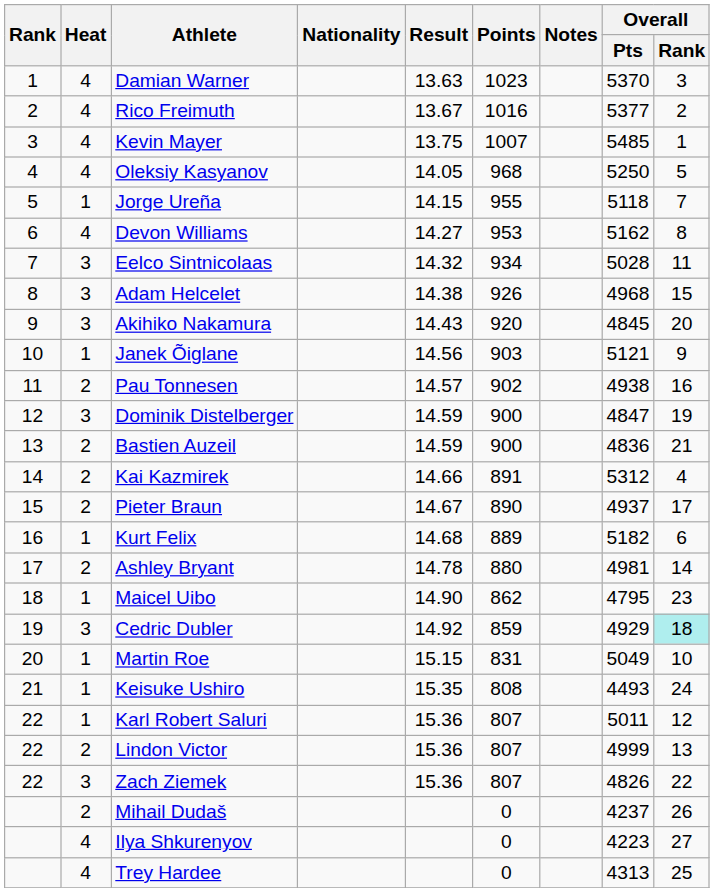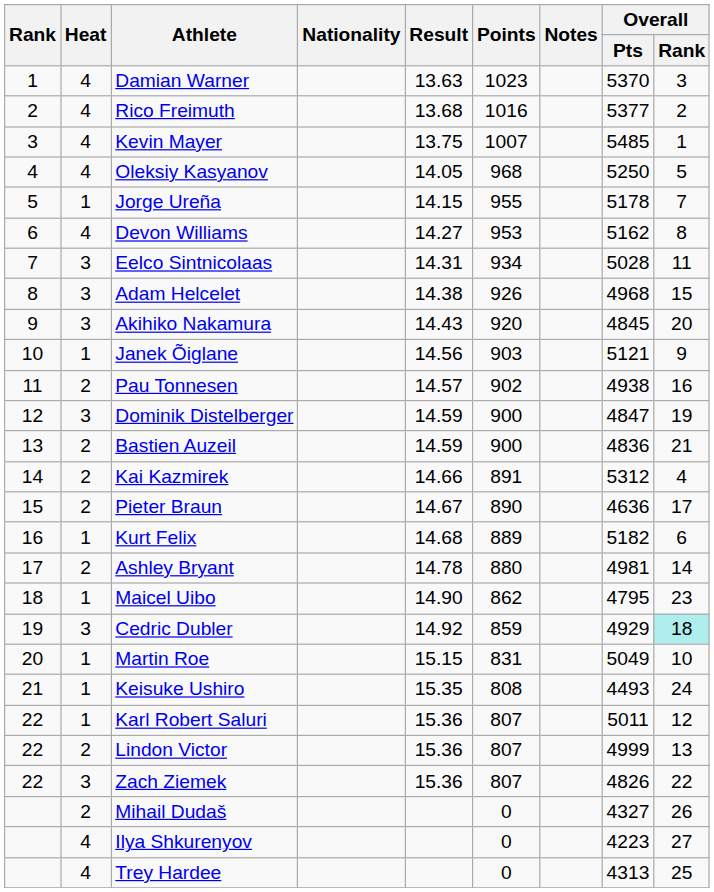Rico Freimuth | Result: 13.67 -> 13.68
Jorge Ureña | Overall / Pts: 5118 -> 5178
Eelco Sintnicolaas | Result: 14.32 -> 14.31
Pieter Braun | Overall / Pts: 4937 -> 4636
Mihail Dudaš | Overall / Pts: 4237 -> 4327
